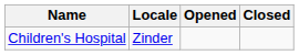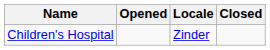columns swapped: Locale <-> Opened
